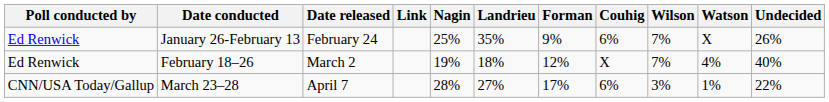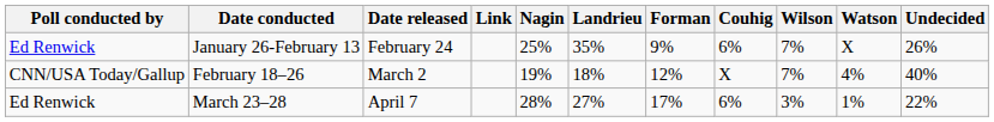February 18–26 | Poll conducted by: Ed Renwick -> CNN/USA Today/Gallup
March 23–28 | Poll conducted by: CNN/USA Today/Gallup -> Ed Renwick
